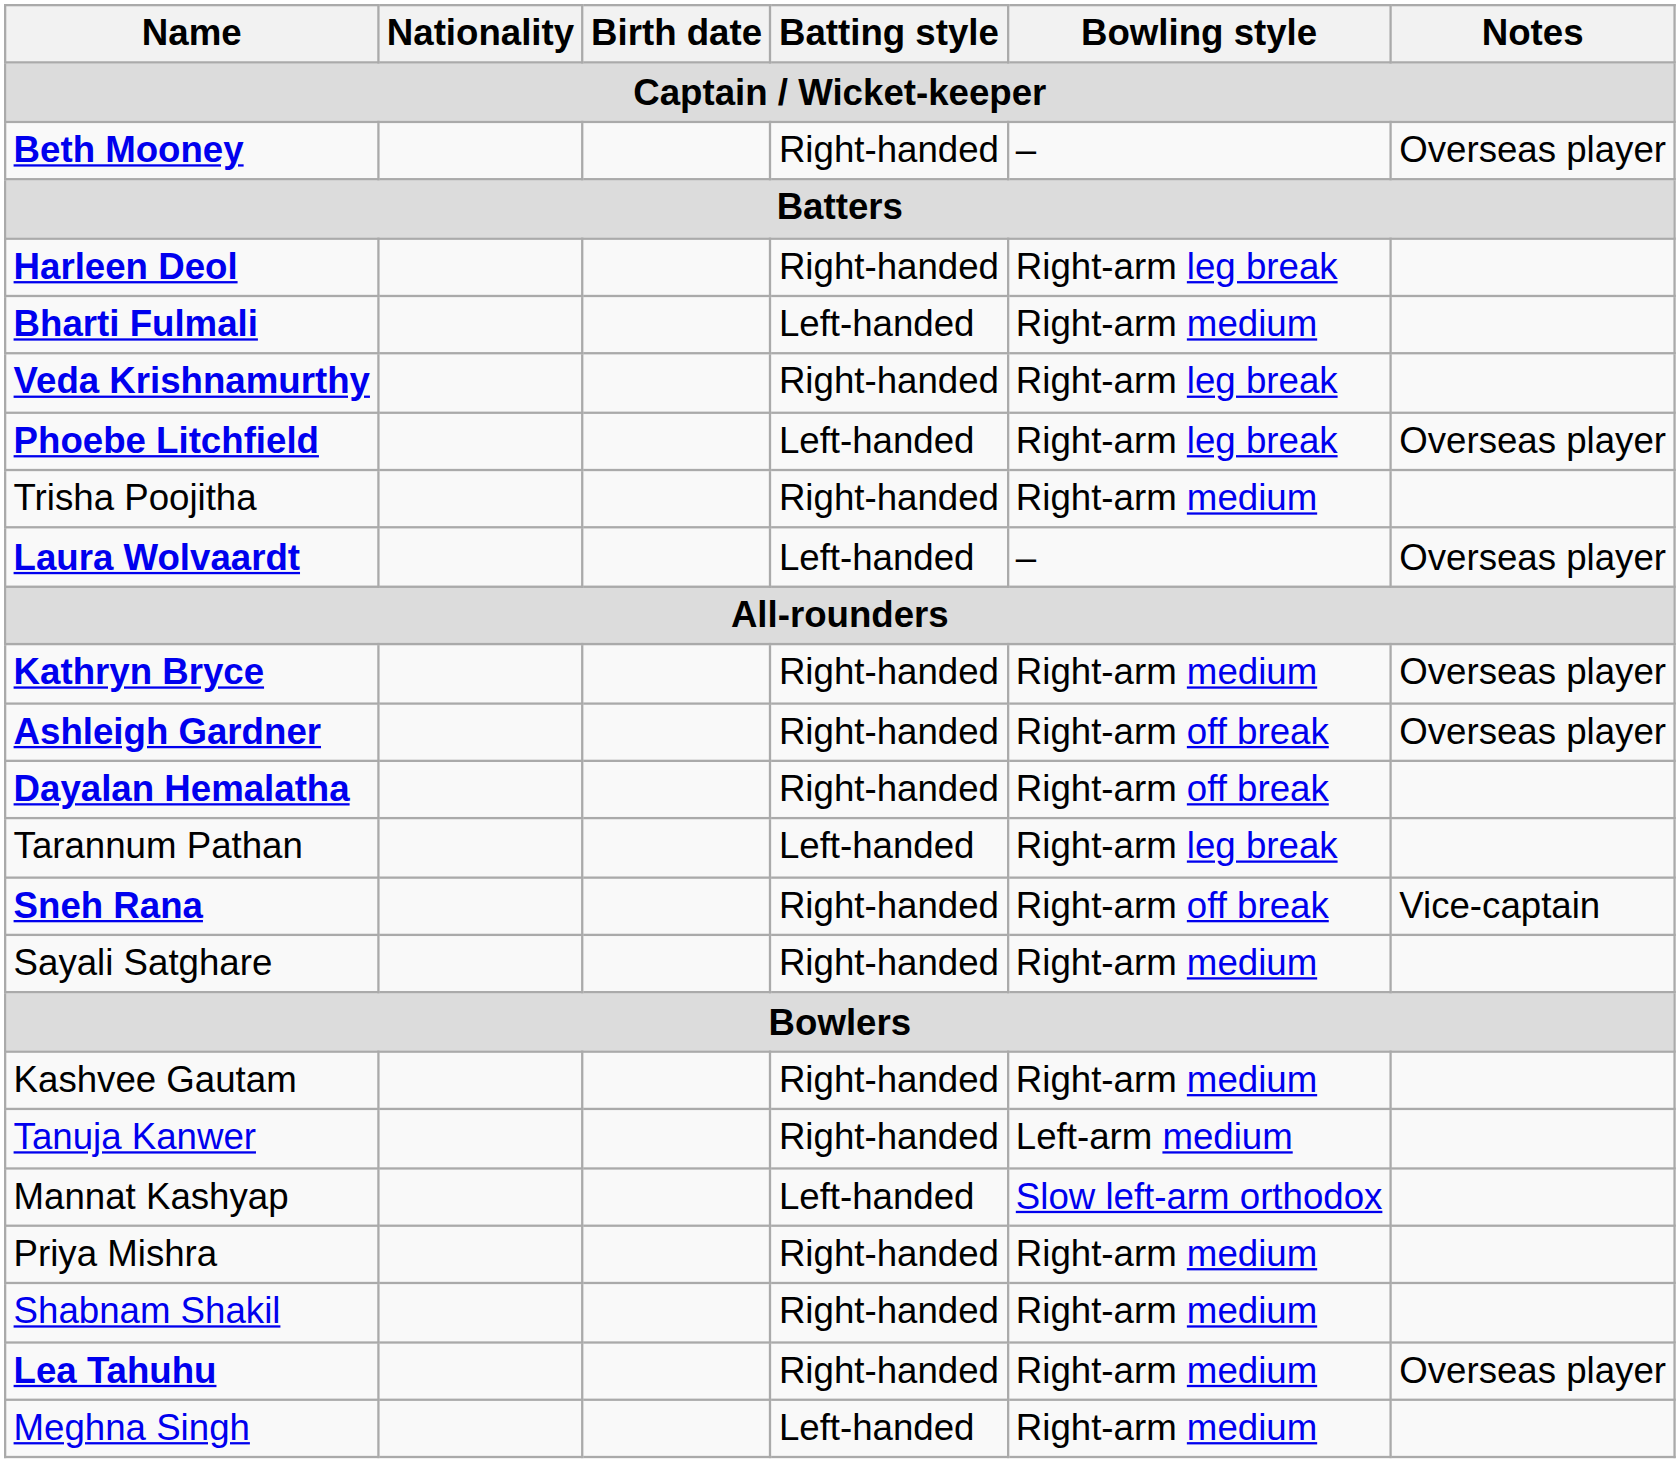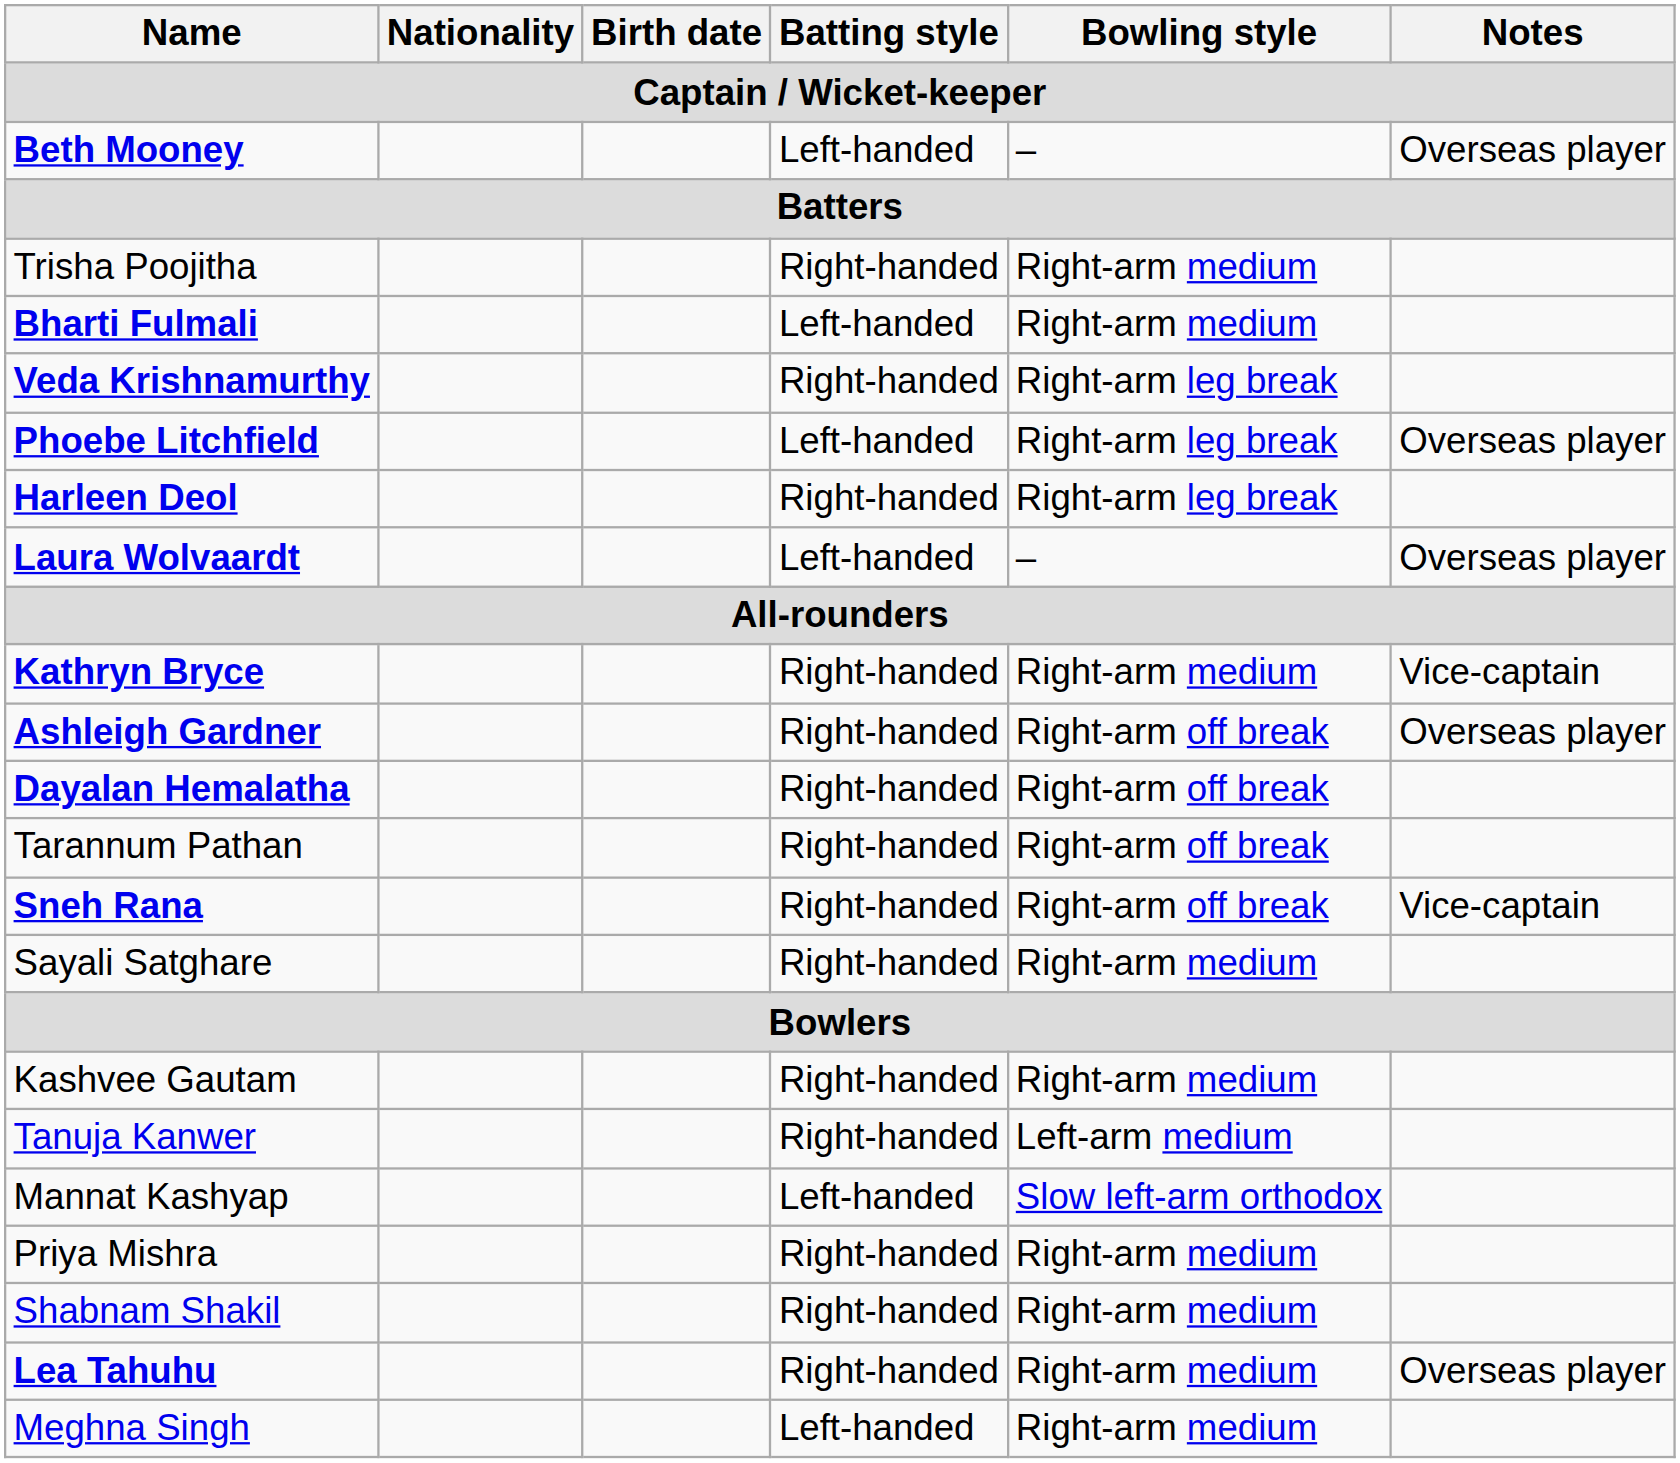Beth Mooney | Batting style: Right-handed -> Left-handed
rows swapped: Harleen Deol <-> Trisha Poojitha
Kathryn Bryce | Notes: Overseas player -> Vice-captain
Tarannum Pathan | Batting style: Left-handed -> Right-handed
Tarannum Pathan | Bowling style: Right-arm leg break -> Right-arm off break
